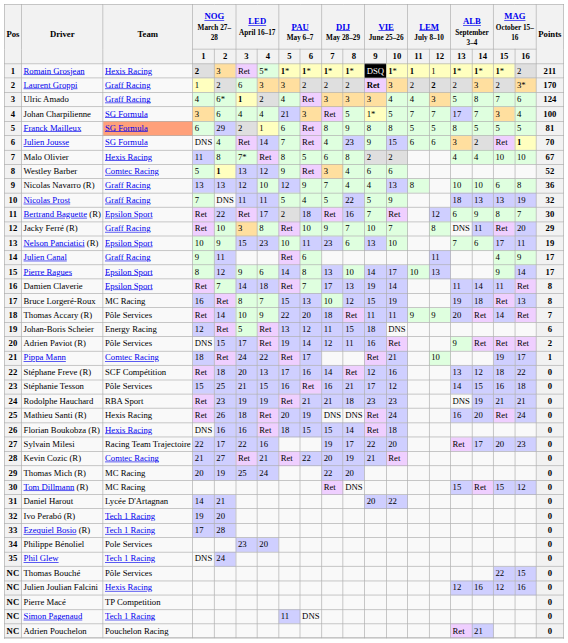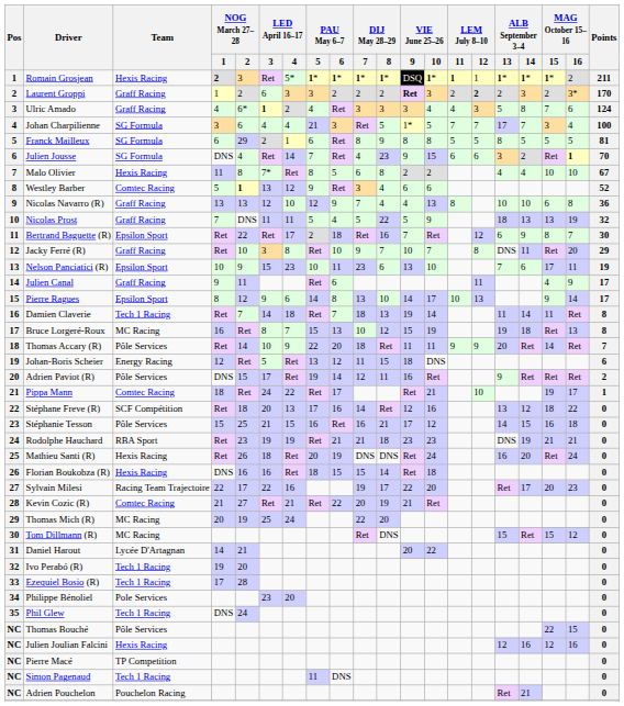Franck Mailleux | Team: lightsalmon background -> no background
Damien Claverie | Team: Epsilon Sport -> Tech 1 Racing
Damien Claverie | DIJ May 28–29 / 7: 17 -> 18
